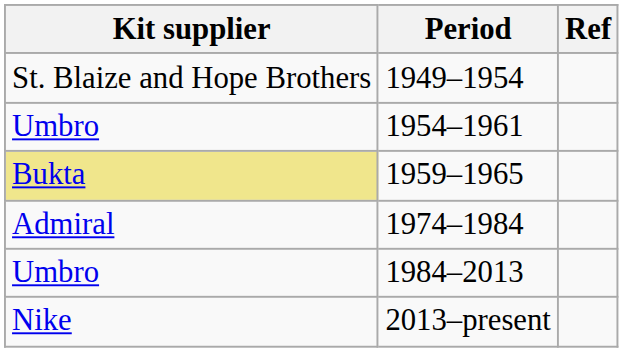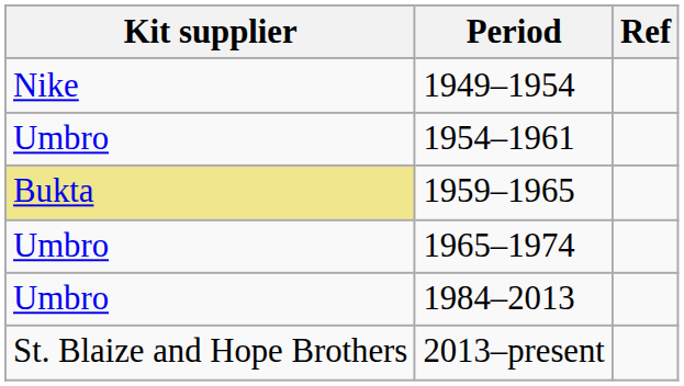1949–1954 | Kit supplier: St. Blaize and Hope Brothers -> Nike
+ row: Umbro | 1965–1974
- row: Admiral | 1974–1984
2013–present | Kit supplier: Nike -> St. Blaize and Hope Brothers
